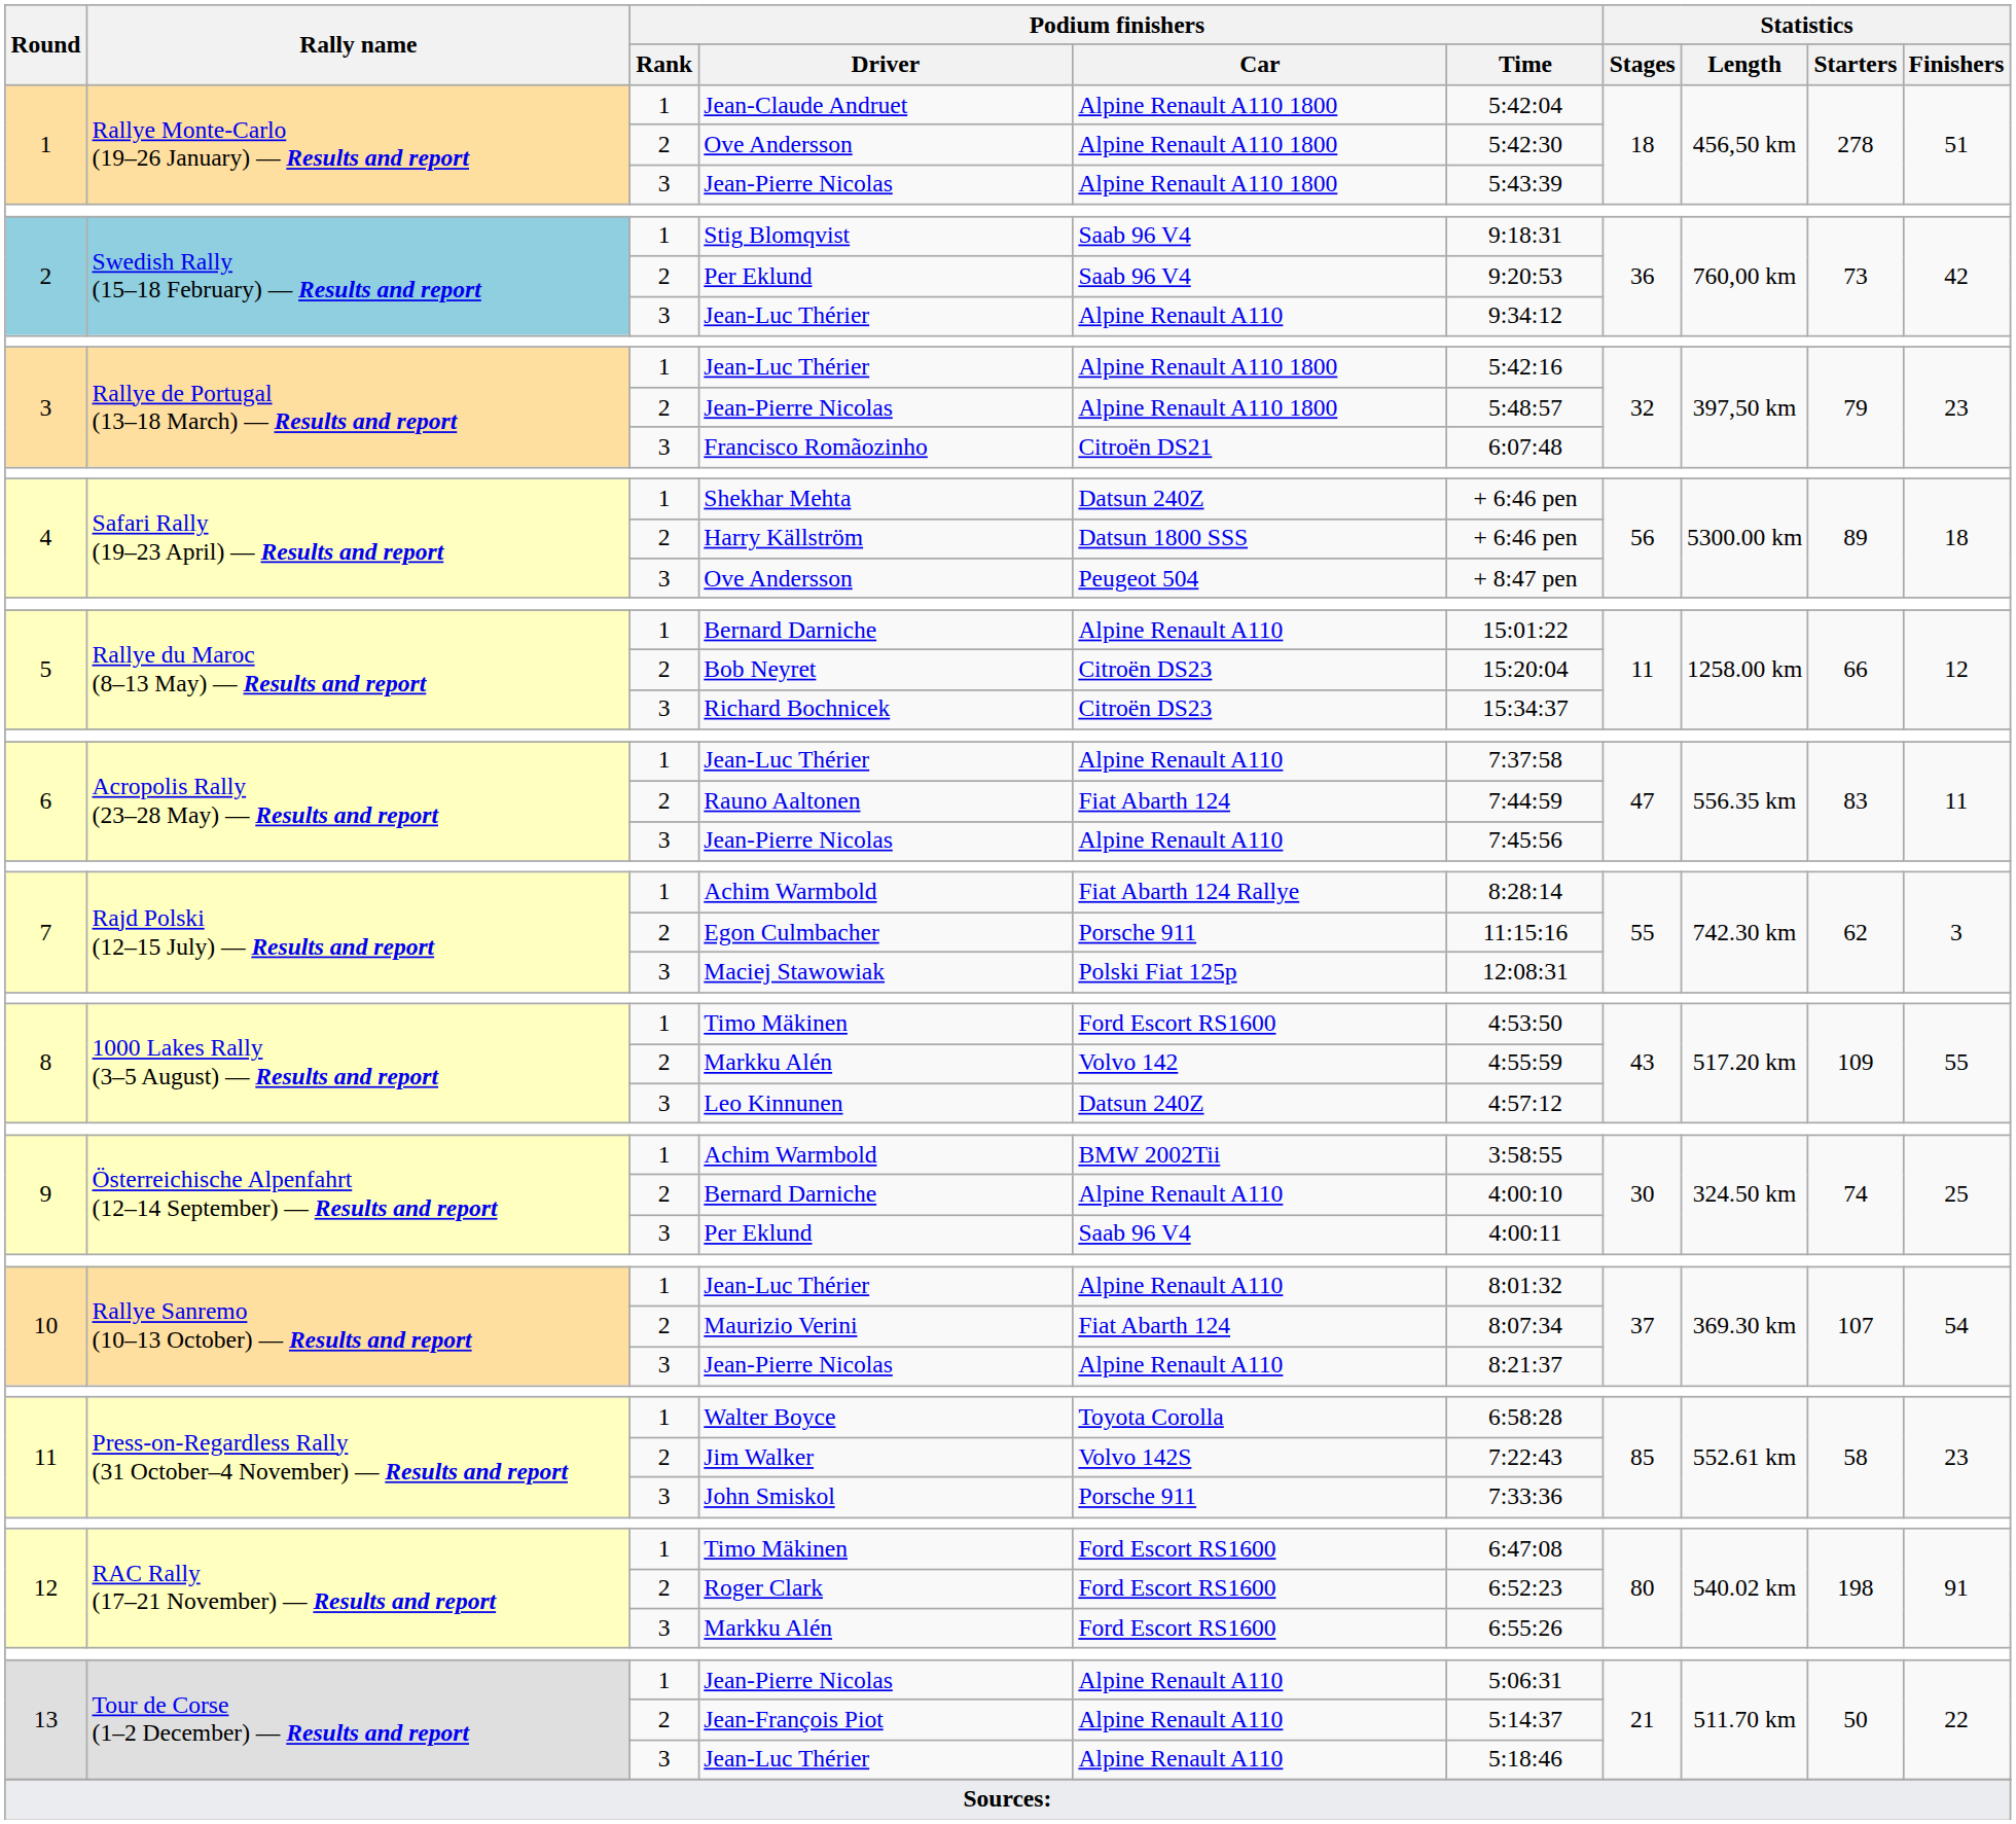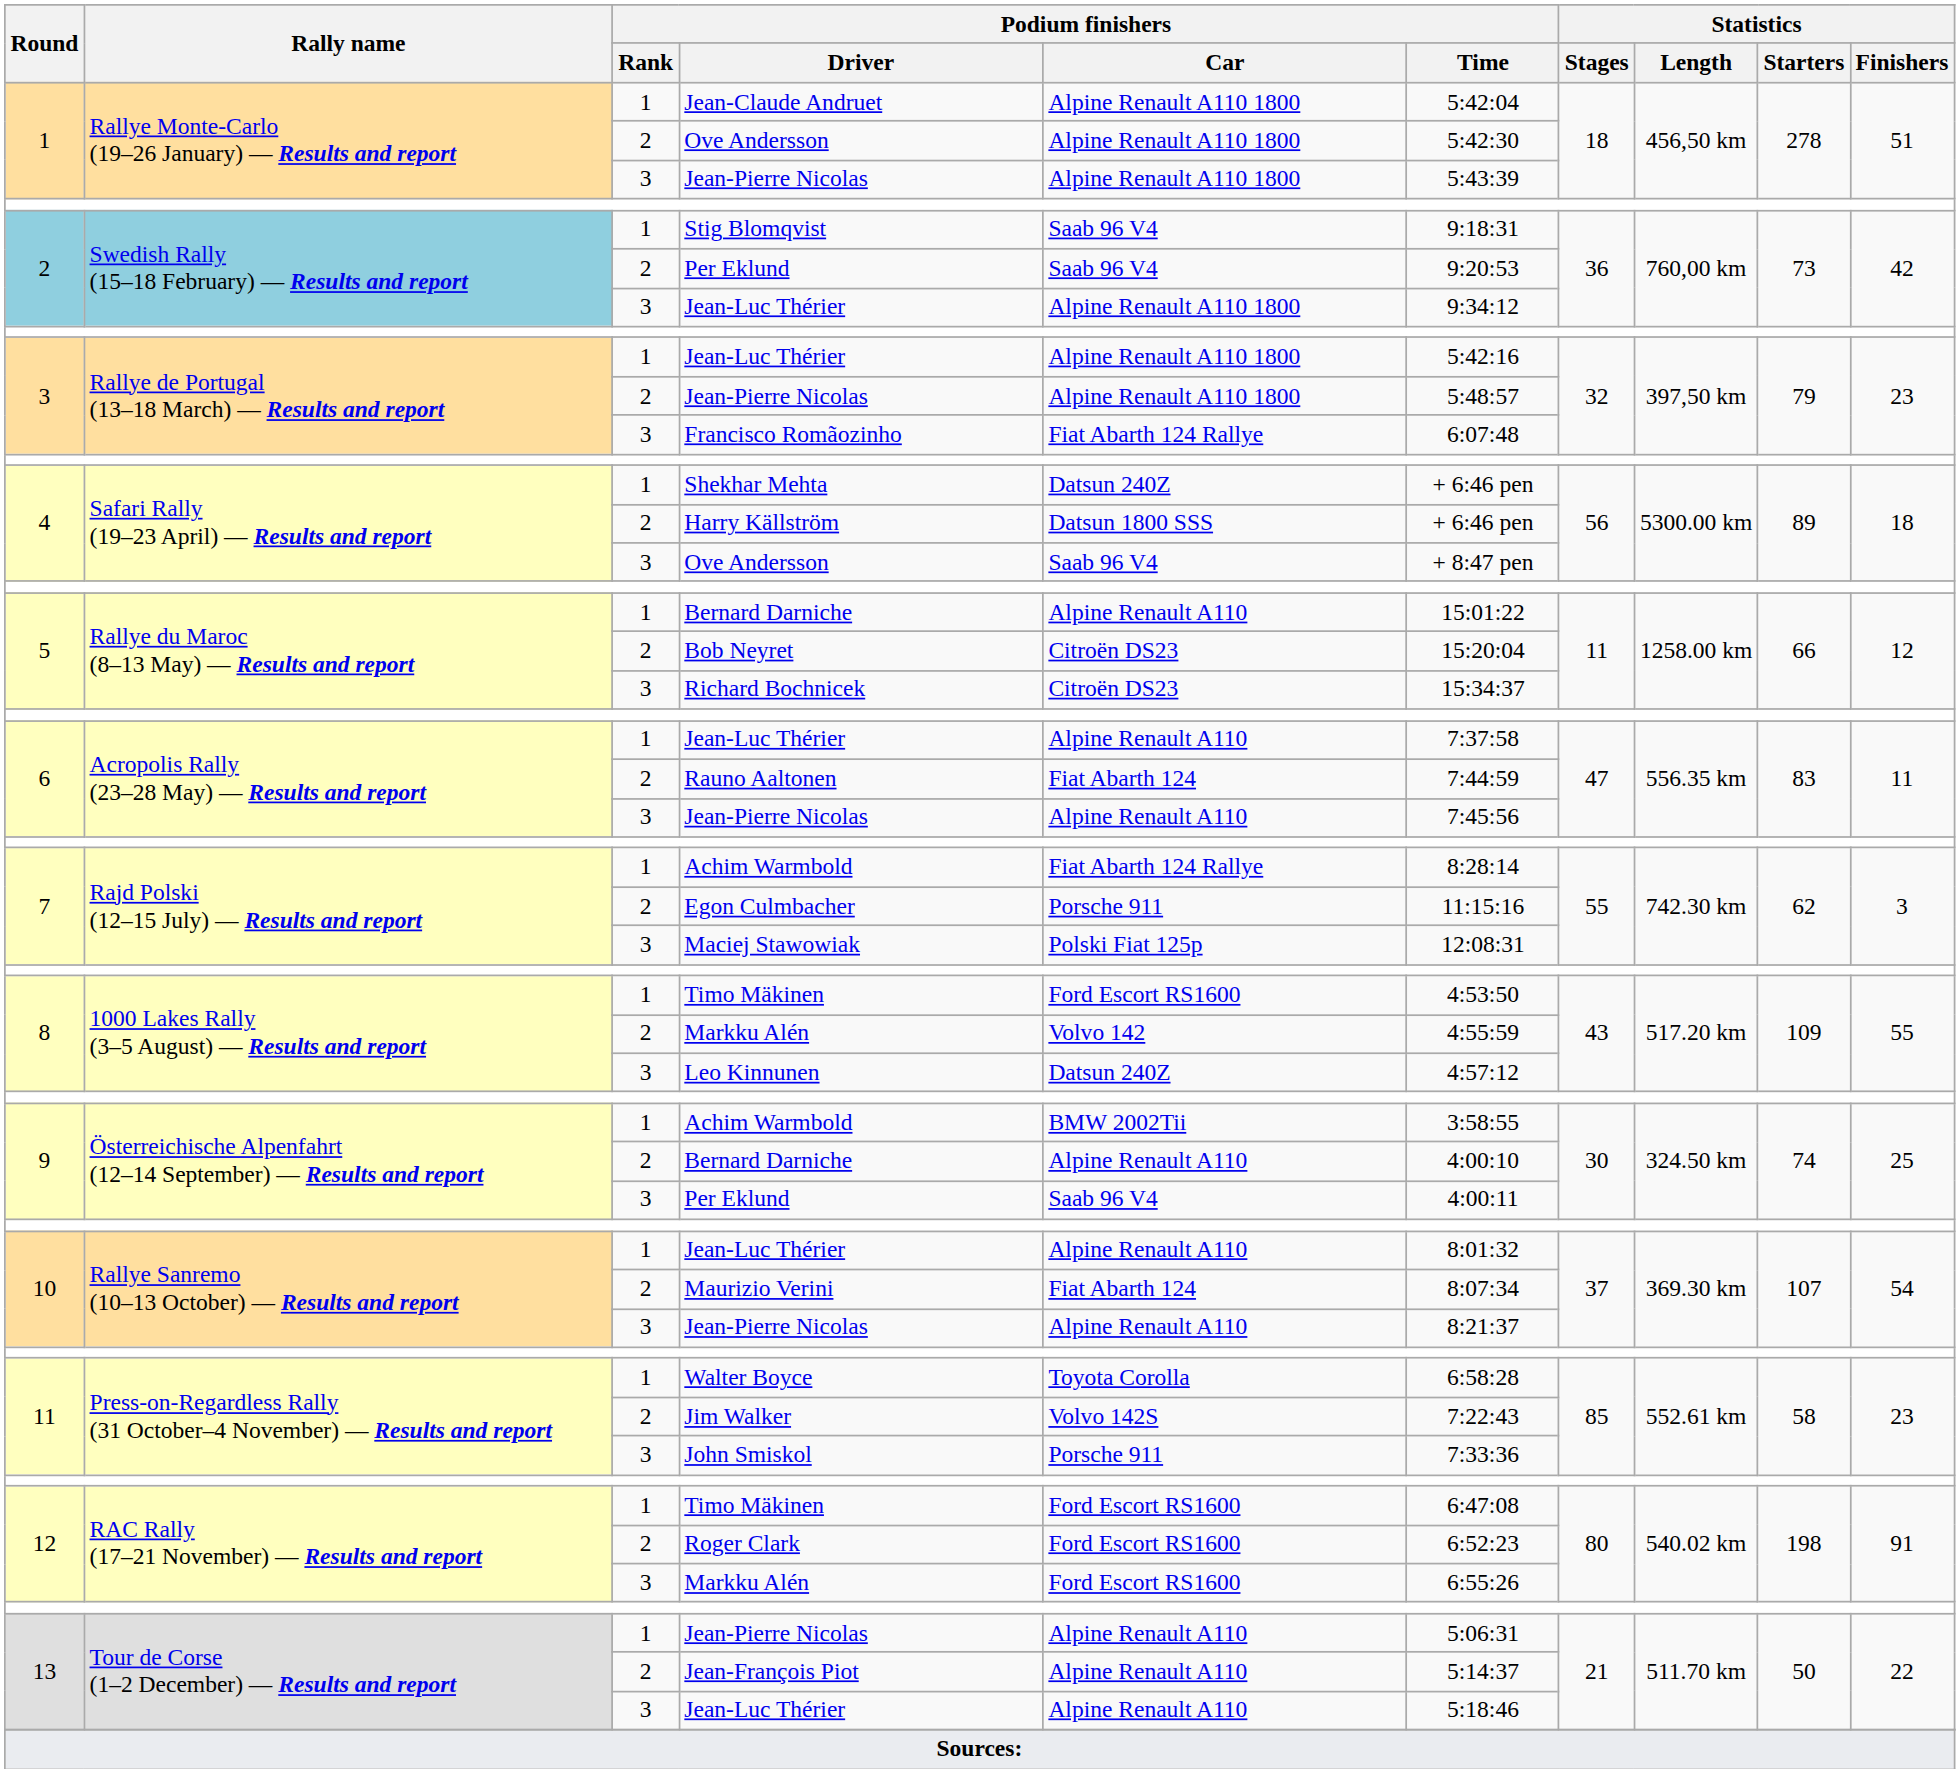2 / Jean-Luc Thérier | Podium finishers / Car: Alpine Renault A110 -> Alpine Renault A110 1800
Francisco Romãozinho | Podium finishers / Car: Citroën DS21 -> Fiat Abarth 124 Rallye
4 / Ove Andersson | Podium finishers / Car: Peugeot 504 -> Saab 96 V4
